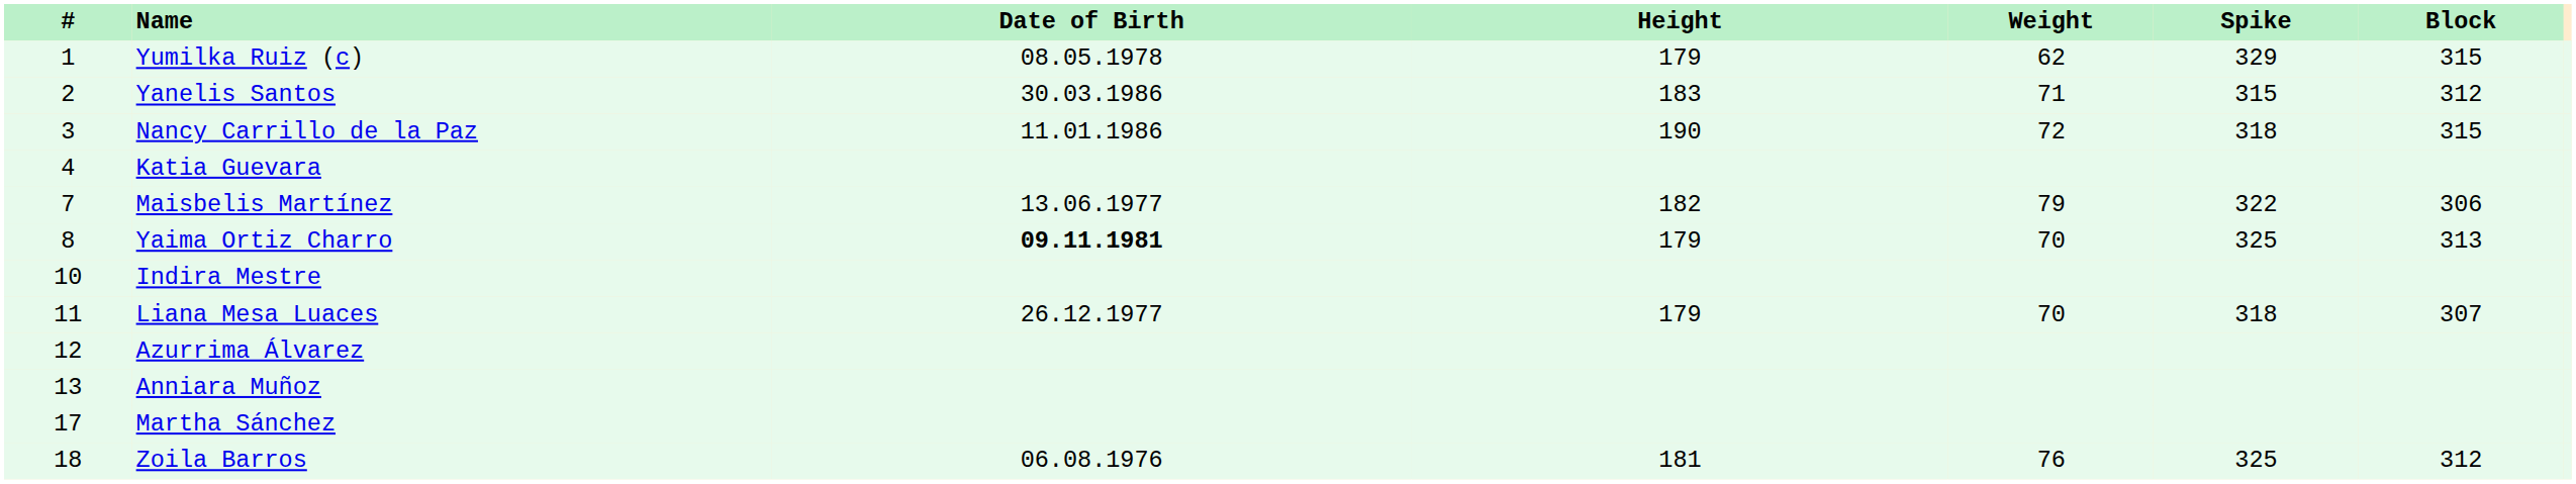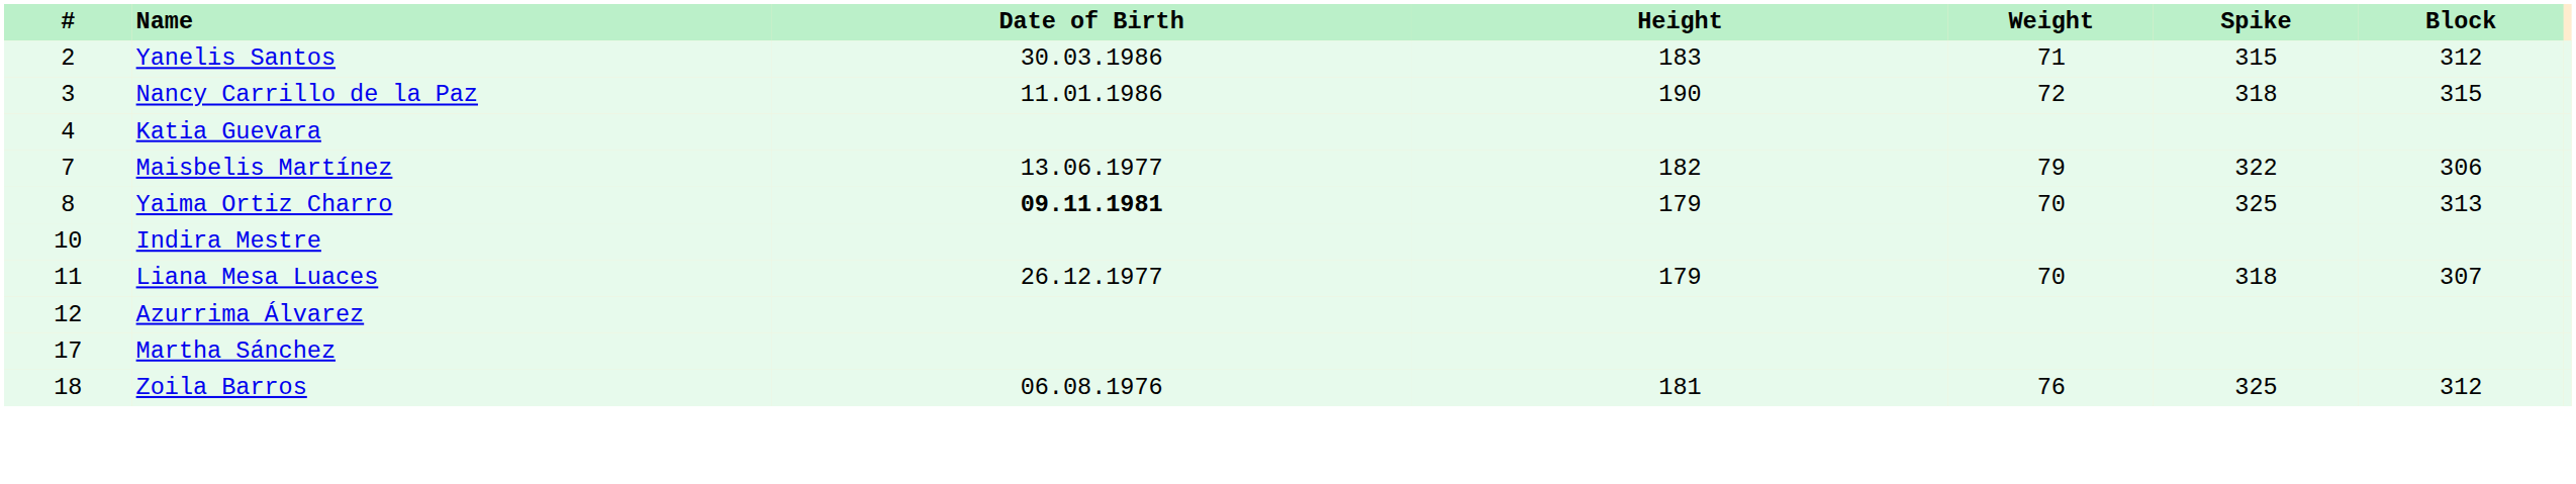- row: 1 | Yumilka Ruiz (c) | 08.05.1978 | 179 | 62 | 329 | 315
- row: 13 | Anniara Muñoz
